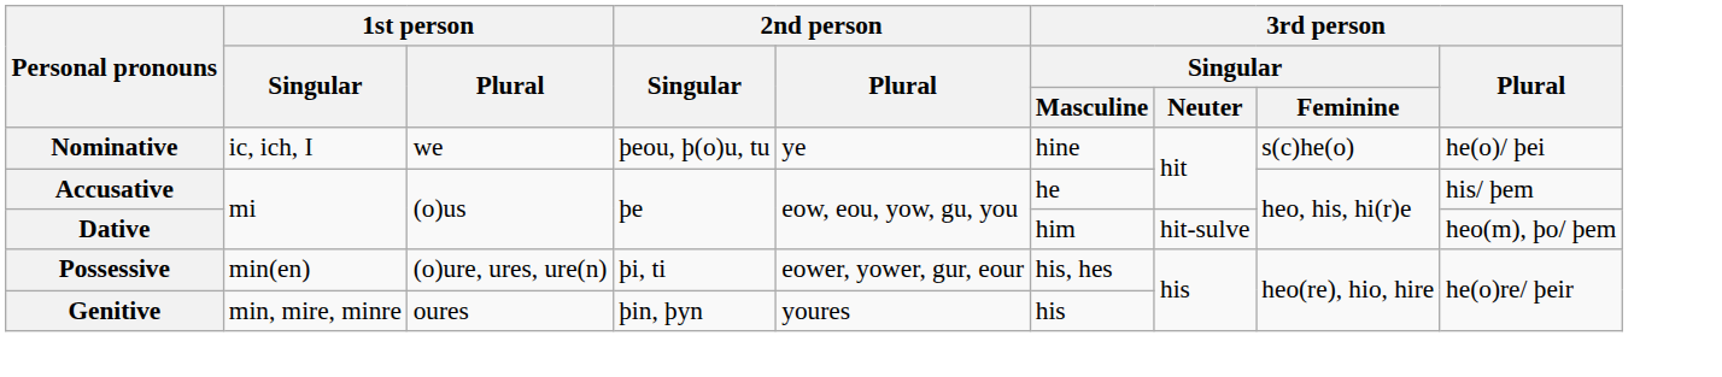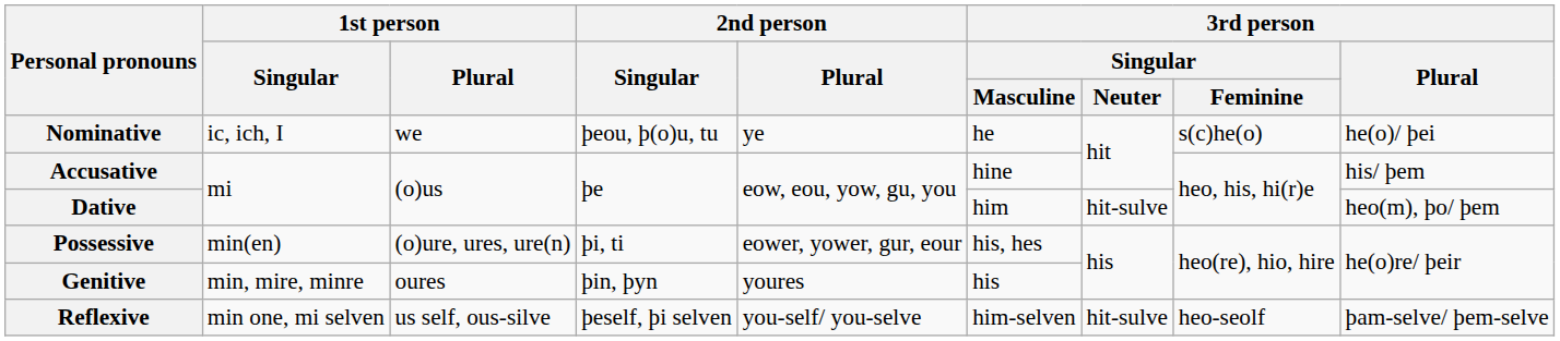Nominative | 3rd person / Singular / Masculine: hine -> he
Accusative | 3rd person / Singular / Masculine: he -> hine
+ row: Reflexive | min one, mi selven | us self, ous-silve | þeself, þi selven | you-self/ you-selve | him-selven | hit-sulve | heo-seolf | þam-selve/ þem-selve
